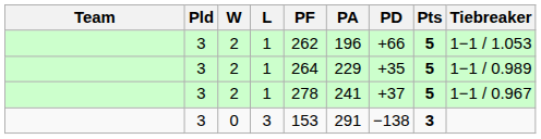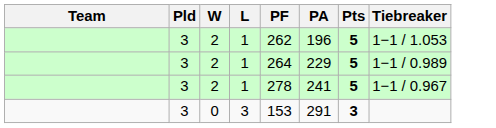- column: PD | +66 | +35 | +37 | −138
